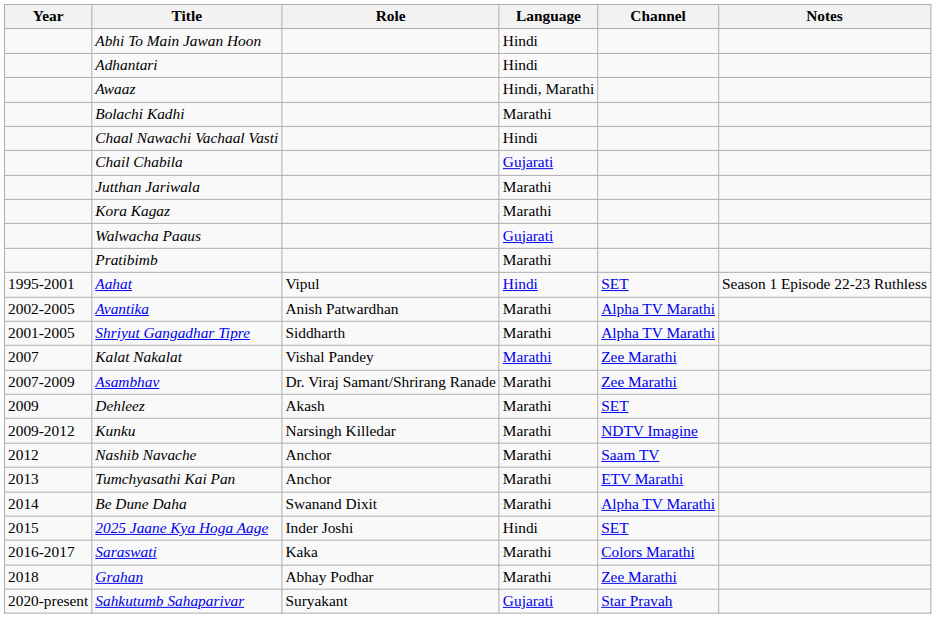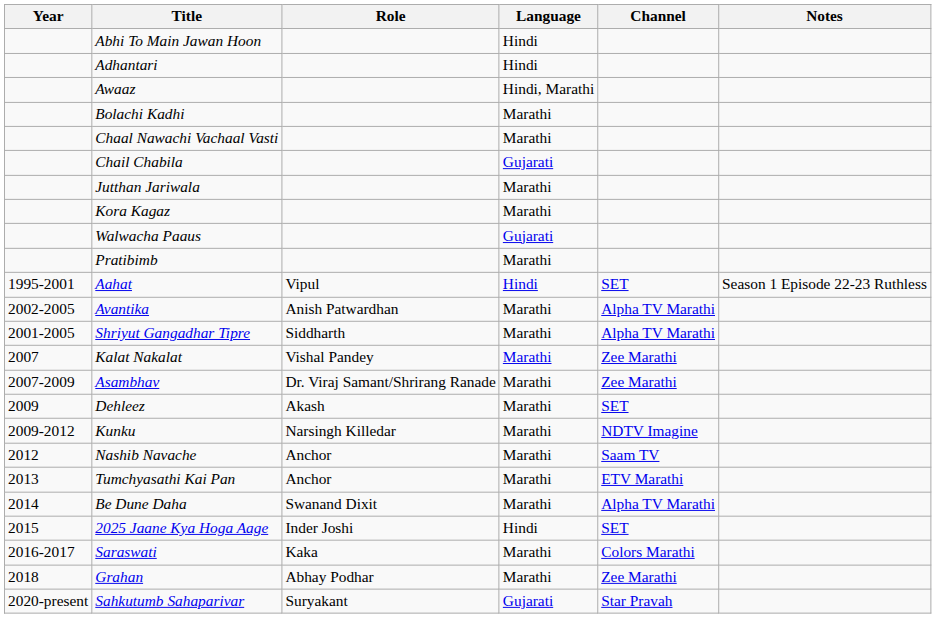Chaal Nawachi Vachaal Vasti | Language: Hindi -> Marathi
